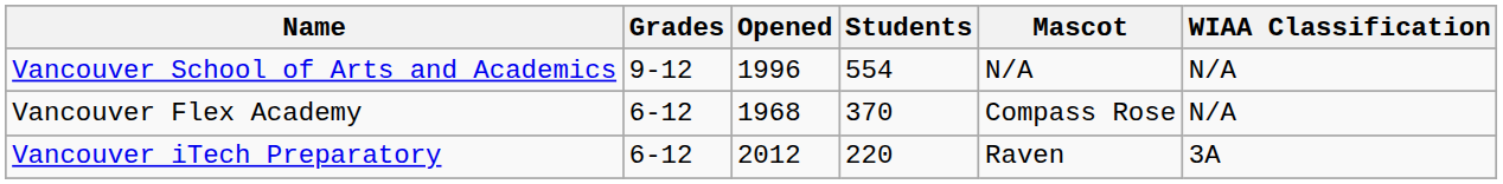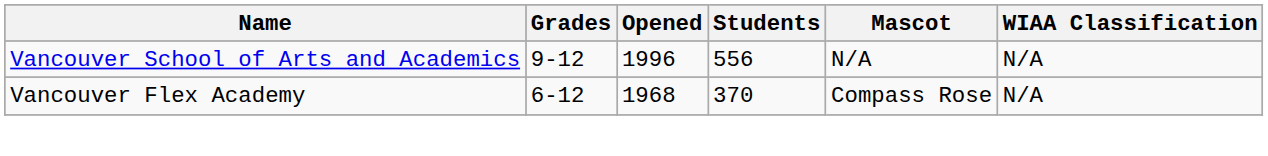Vancouver School of Arts and Academics | Students: 554 -> 556
- row: Vancouver iTech Preparatory | 6-12 | 2012 | 220 | Raven | 3A
